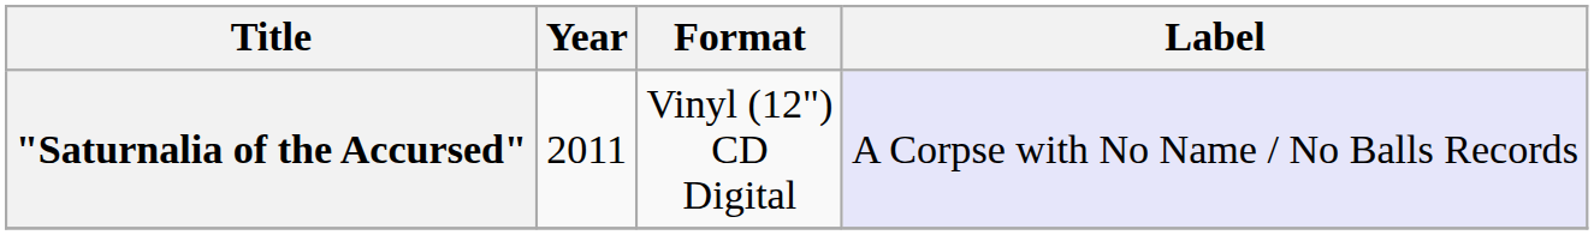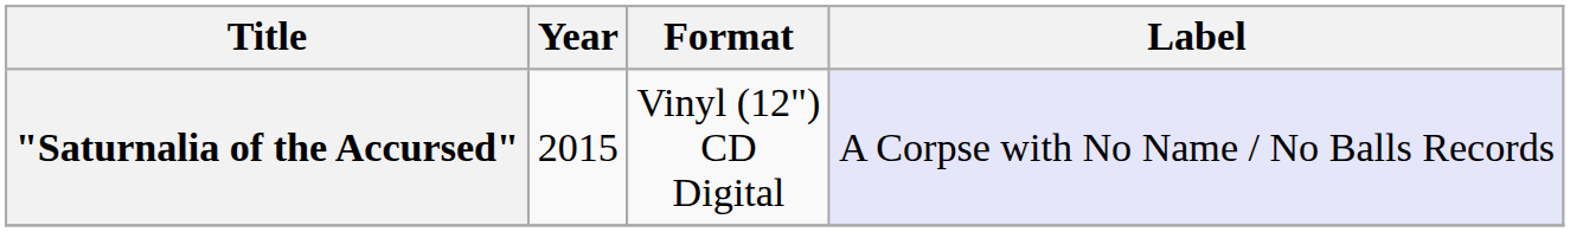"Saturnalia of the Accursed" | Year: 2011 -> 2015
